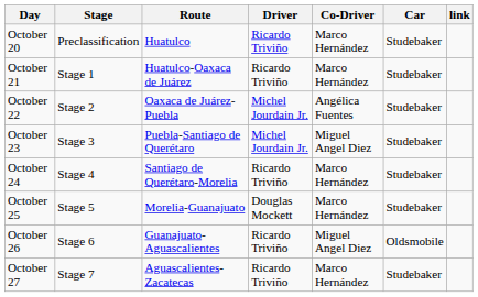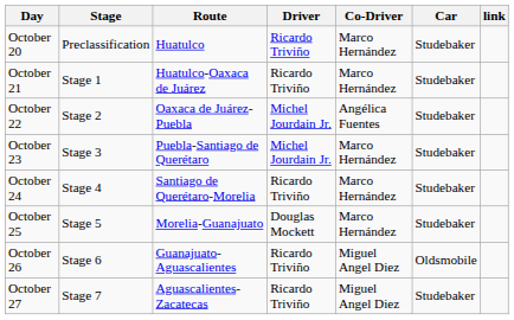October 23 | Co-Driver: Miguel Angel Diez -> Marco Hernández
October 27 | Co-Driver: Marco Hernández -> Miguel Angel Diez
